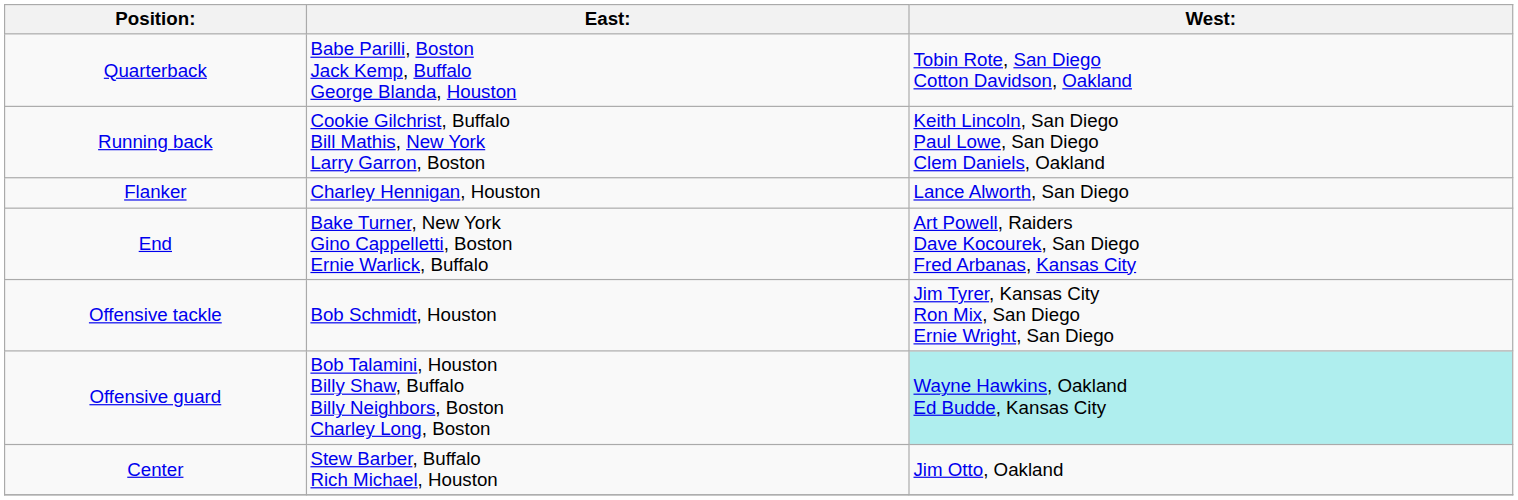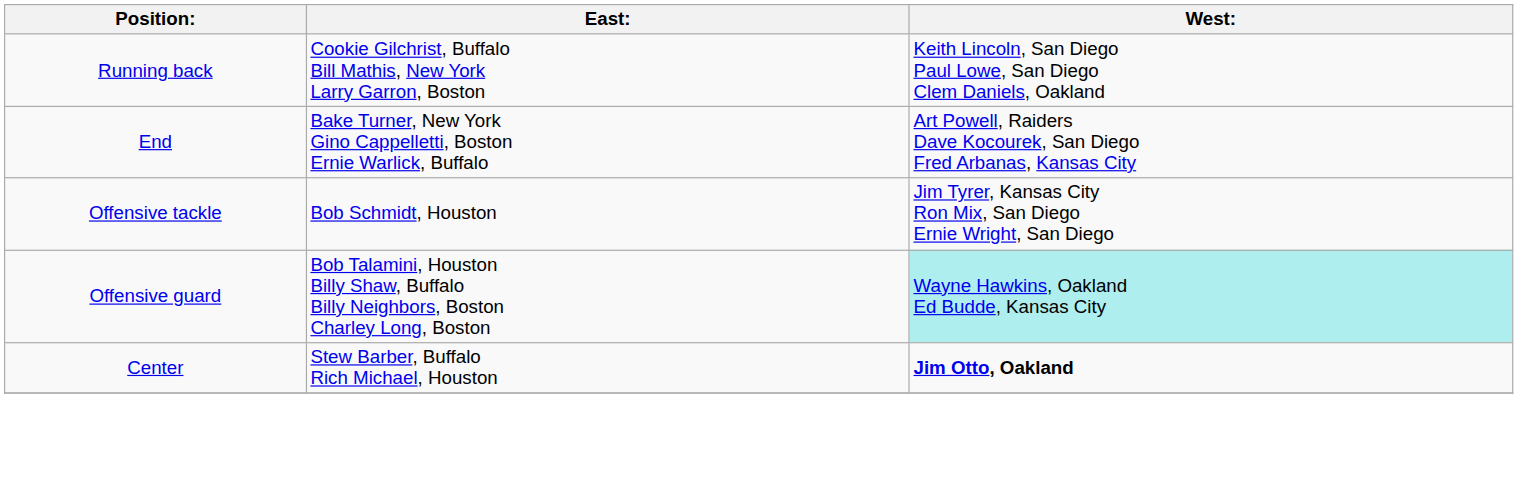- row: Quarterback | Babe Parilli, Boston Jack Kemp, Buffalo George Blanda, Houston | Tobin Rote, San Diego Cotton Davidson, Oakland
- row: Flanker | Charley Hennigan, Houston | Lance Alworth, San Diego
Center | West:: normal -> bold
